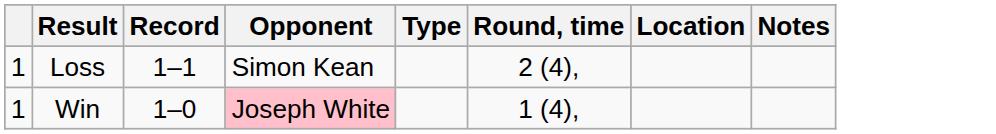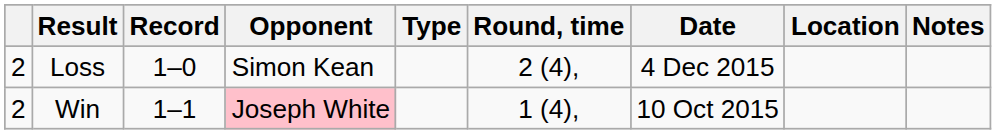+ column: Date | 4 Dec 2015 | 10 Oct 2015
Loss | column 1: 1 -> 2
Loss | Record: 1–1 -> 1–0
Win | column 1: 1 -> 2
Win | Record: 1–0 -> 1–1
